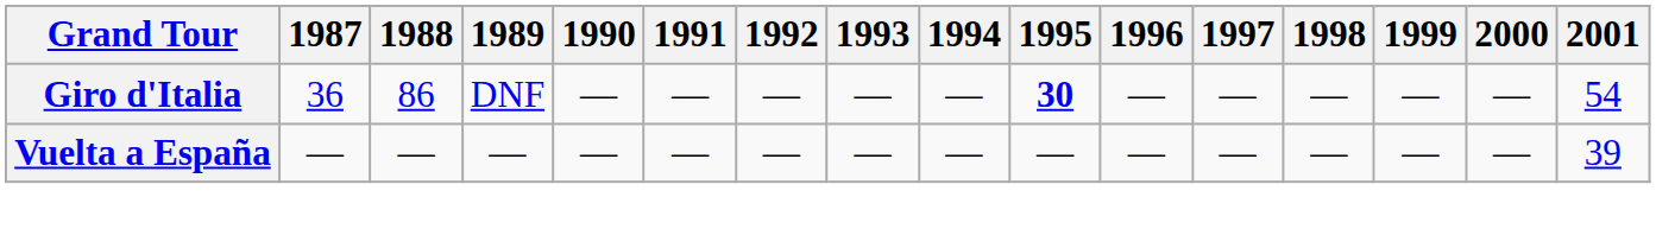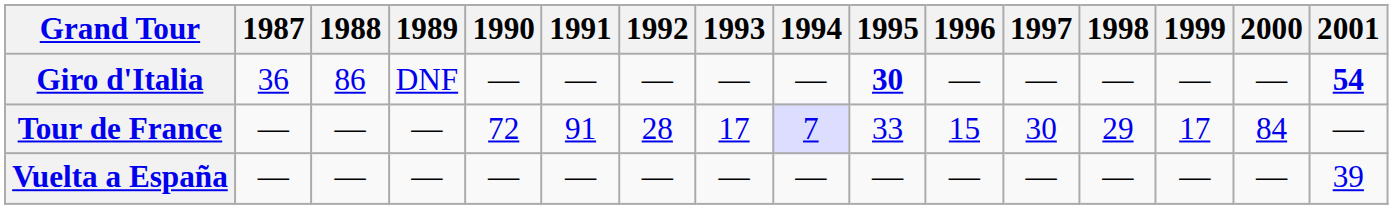Giro d'Italia | 2001: normal -> bold
+ row: Tour de France | — | — | — | 72 | 91 | 28 | 17 | 7 | 33 | 15 | 30 | 29 | 17 | 84 | —
